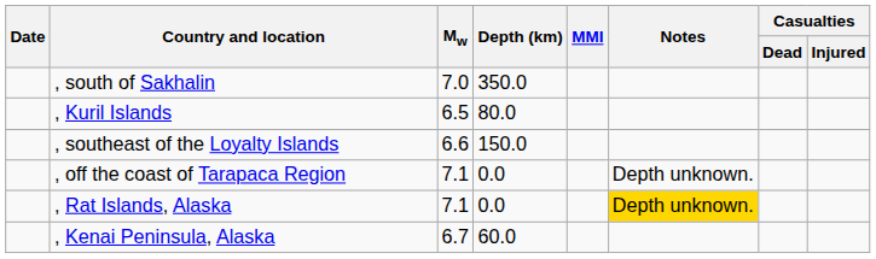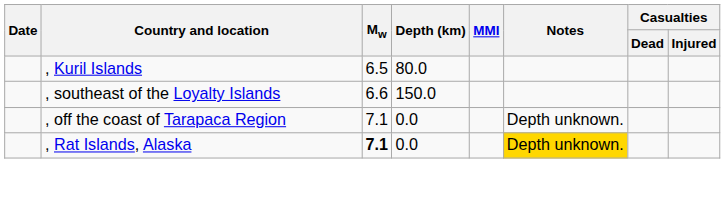- row: , south of Sakhalin | 7.0 | 350.0
, Rat Islands, Alaska | Mw: normal -> bold
- row: , Kenai Peninsula, Alaska | 6.7 | 60.0
